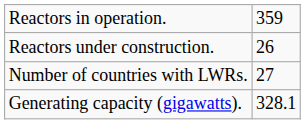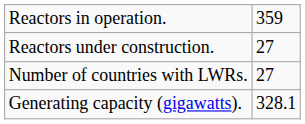Reactors under construction. | column 2: 26 -> 27
